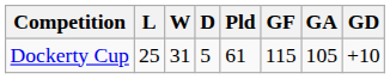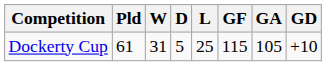columns swapped: Pld <-> L
